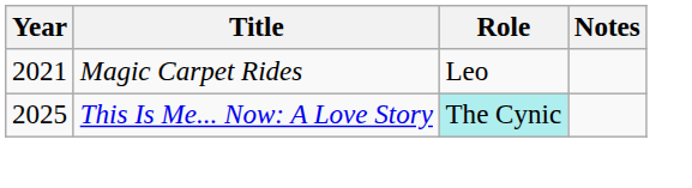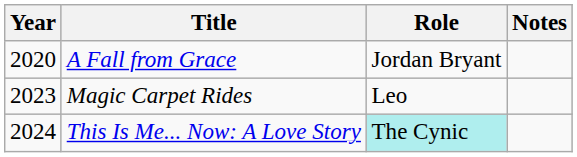+ row: 2020 | A Fall from Grace | Jordan Bryant
Magic Carpet Rides | Year: 2021 -> 2023
This Is Me... Now: A Love Story | Year: 2025 -> 2024
